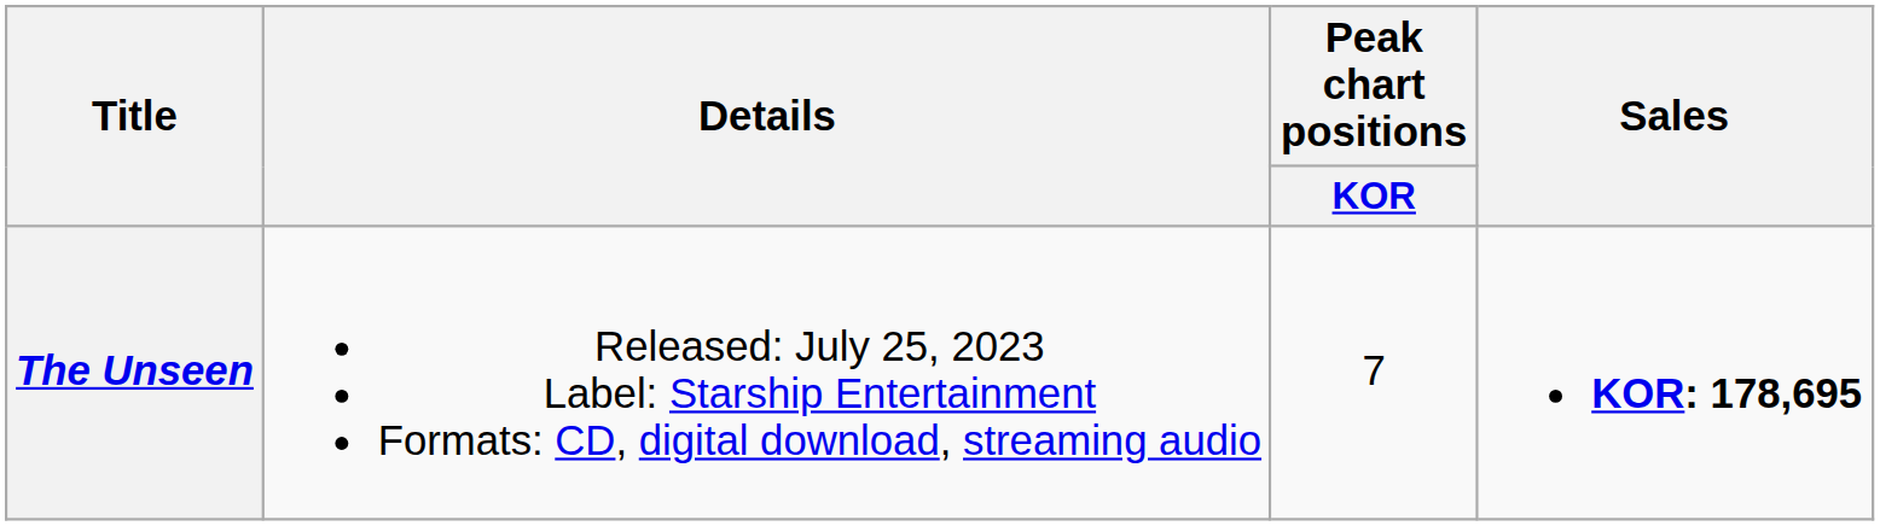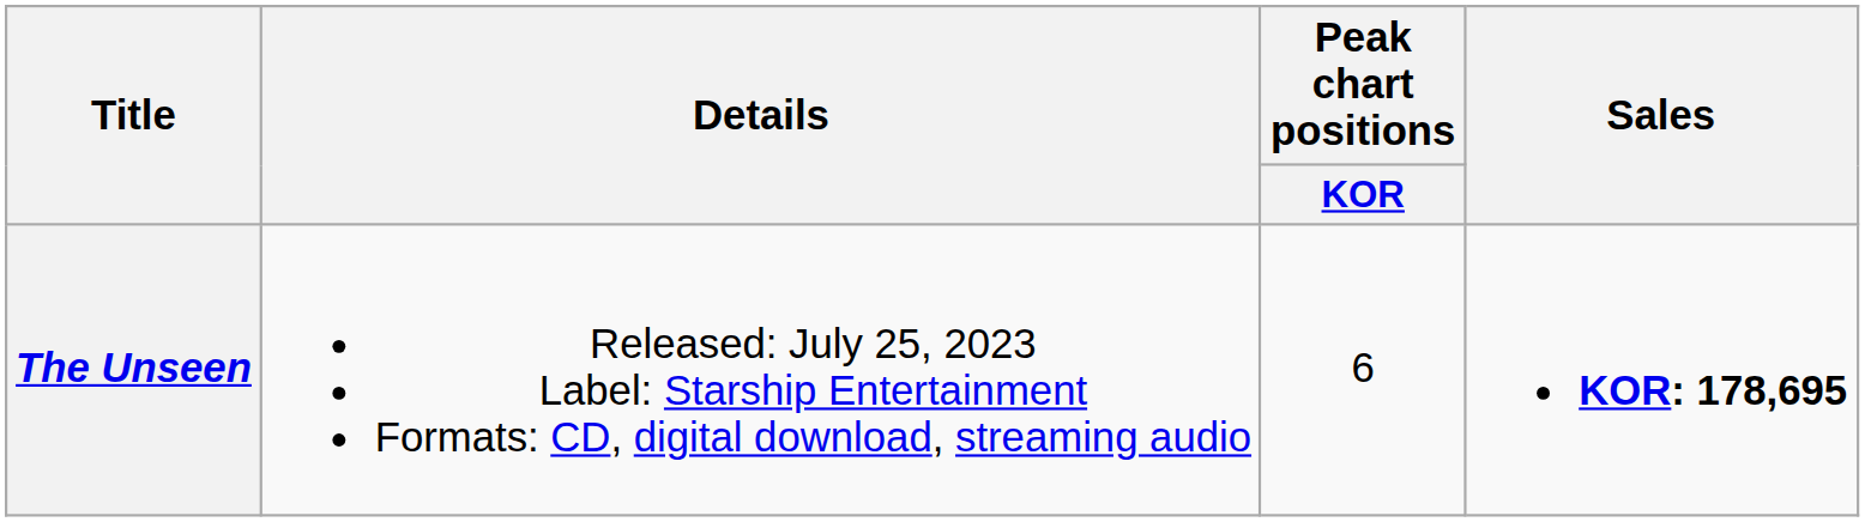The Unseen | Peak chart positions / KOR: 7 -> 6
